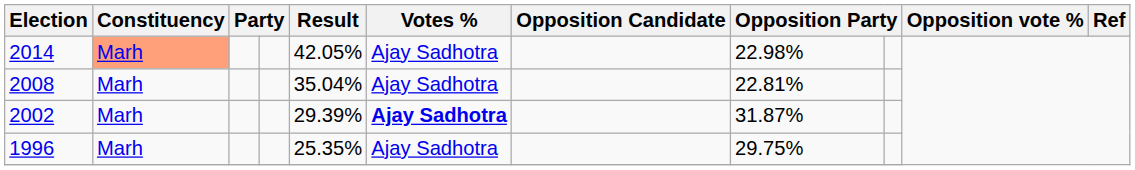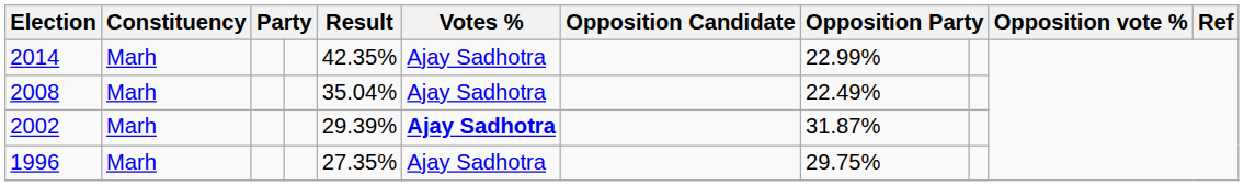2014 | Constituency: lightsalmon background -> no background
2014 | Result: 42.05% -> 42.35%
2014 | column 8: 22.98% -> 22.99%
2008 | column 8: 22.81% -> 22.49%
1996 | Result: 25.35% -> 27.35%
